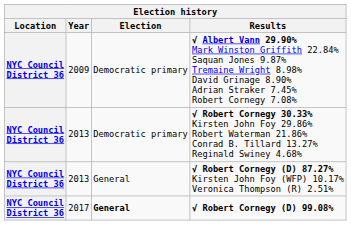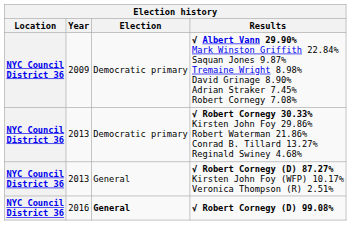√ Robert Cornegy (D) 99.08% | Year: 2017 -> 2016
